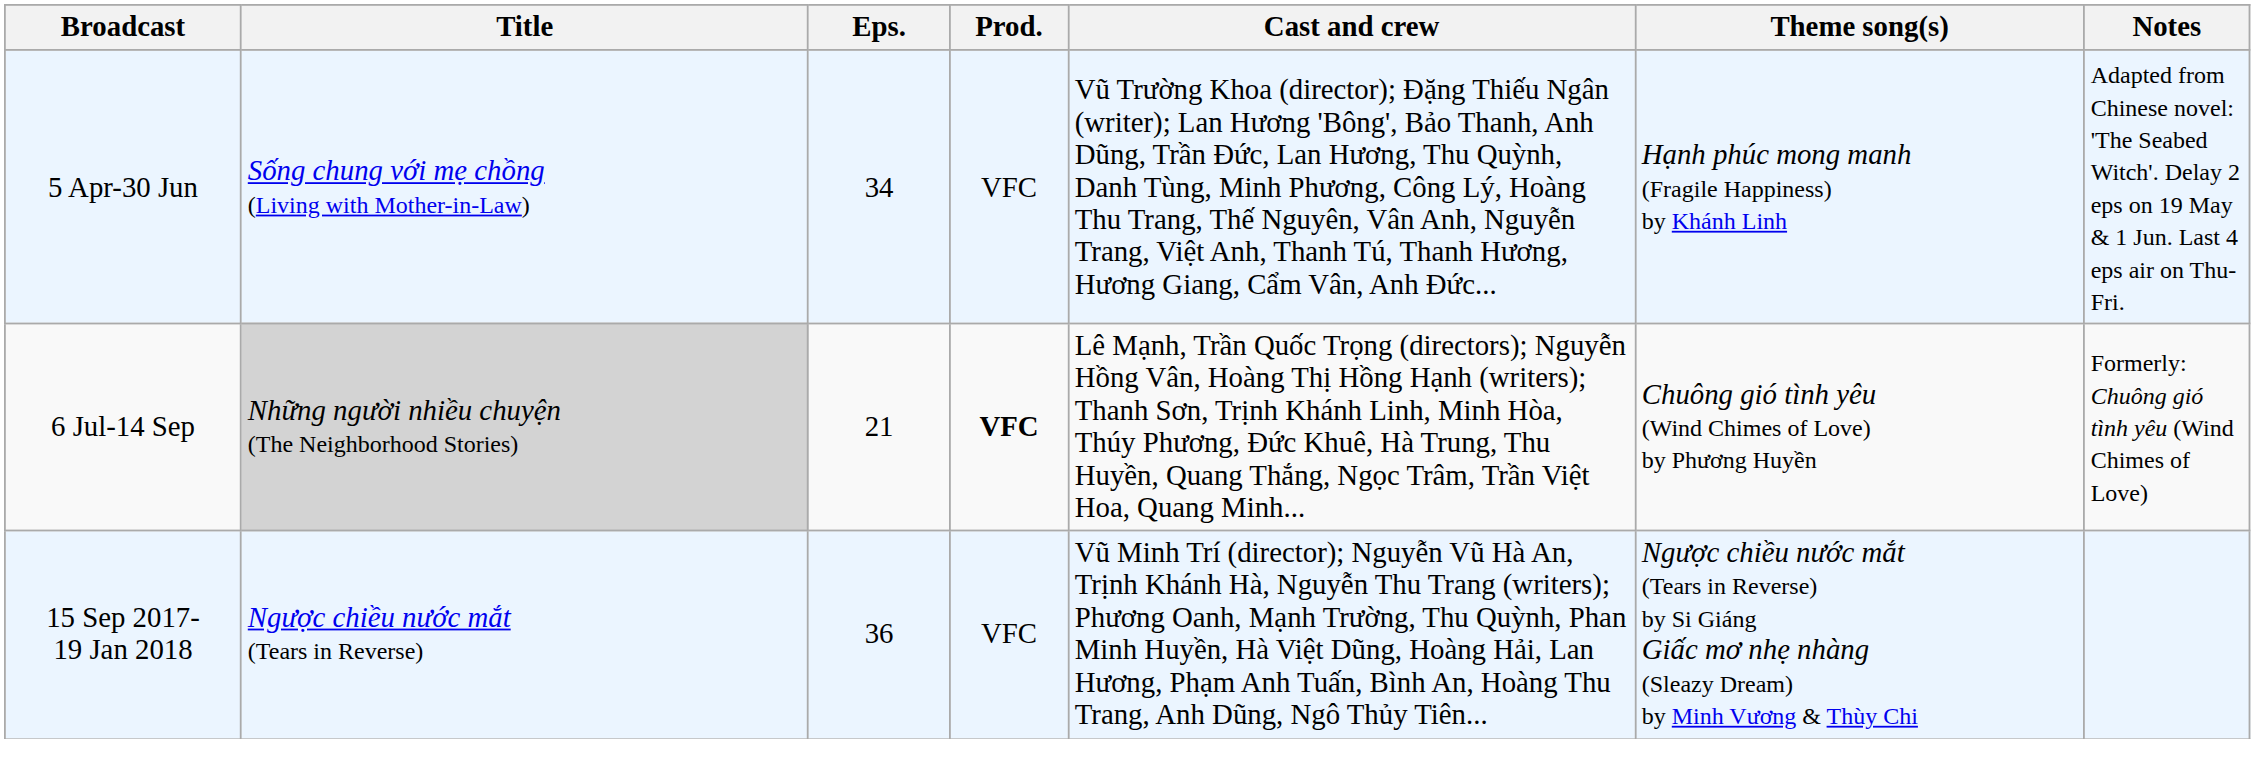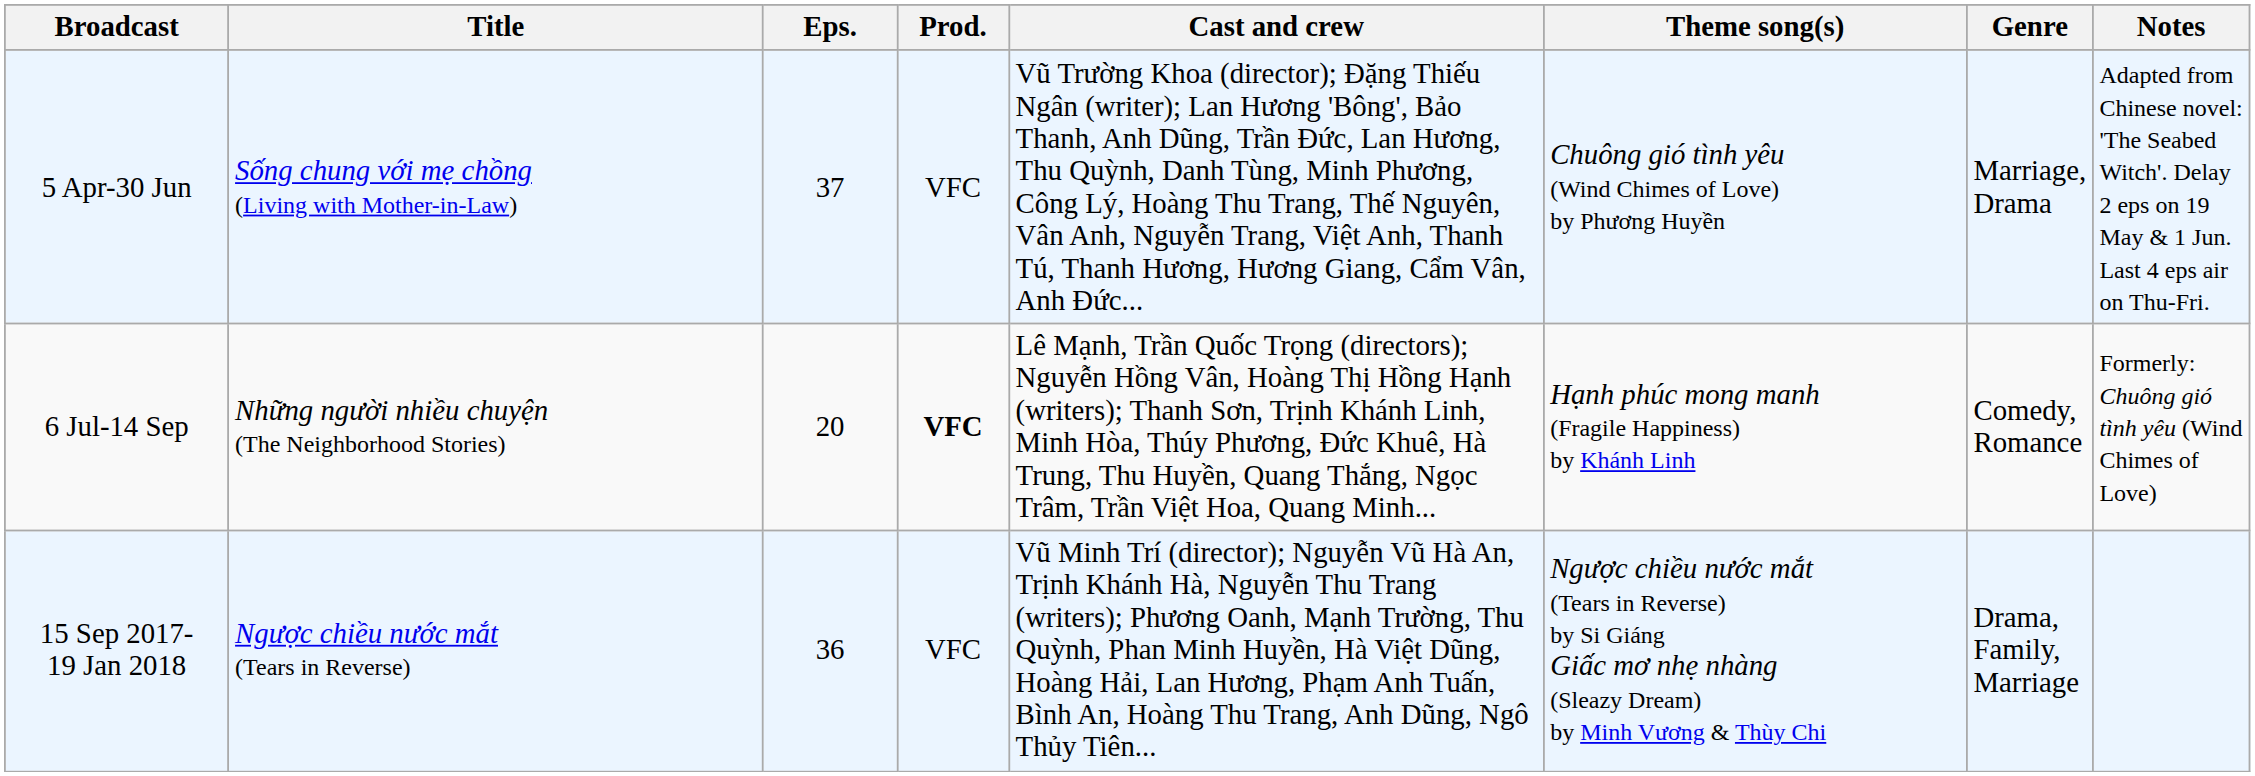+ column: Genre | Marriage, Drama | Comedy, Romance | Drama, Family, Marriage
5 Apr-30 Jun | Eps.: 34 -> 37
5 Apr-30 Jun | Theme song(s): Hạnh phúc mong manh (Fragile Happiness) by Khánh Linh -> Chuông gió tình yêu (Wind Chimes of Love) by Phương Huyền
6 Jul-14 Sep | Title: lightgrey background -> no background
6 Jul-14 Sep | Eps.: 21 -> 20
6 Jul-14 Sep | Theme song(s): Chuông gió tình yêu (Wind Chimes of Love) by Phương Huyền -> Hạnh phúc mong manh (Fragile Happiness) by Khánh Linh
